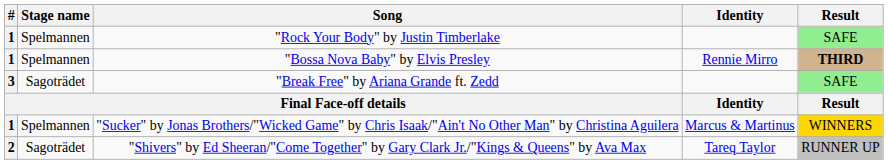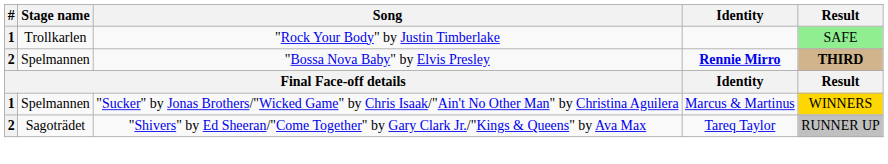"Rock Your Body" by Justin Timberlake | Stage name: Spelmannen -> Trollkarlen
"Bossa Nova Baby" by Elvis Presley | #: 1 -> 2
"Bossa Nova Baby" by Elvis Presley | Identity: normal -> bold
- row: 3 | Sagoträdet | "Break Free" by Ariana Grande ft. Zedd | SAFE
